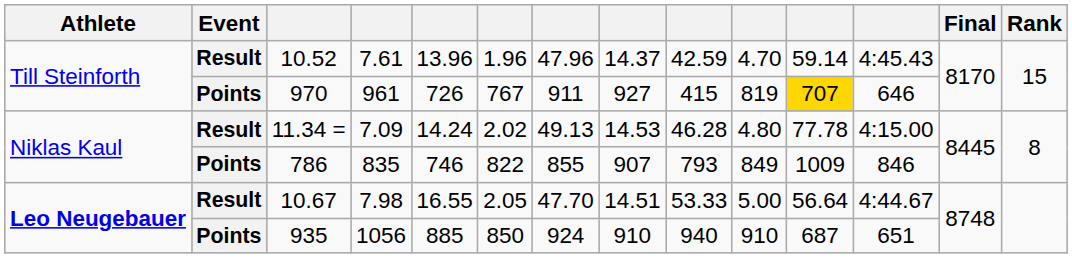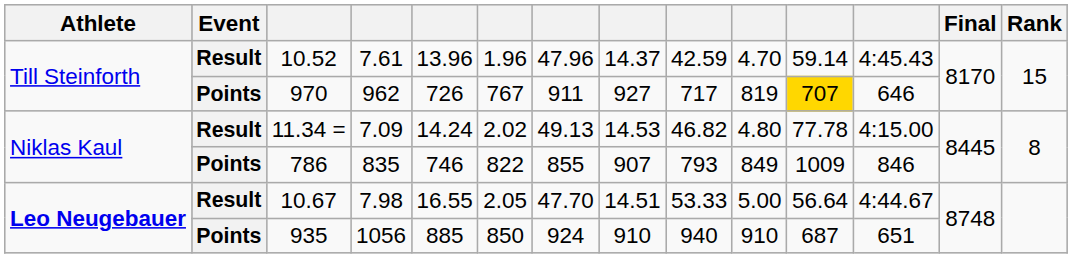970 | column 4: 961 -> 962
970 | column 9: 415 -> 717
11.34 = | column 9: 46.28 -> 46.82
